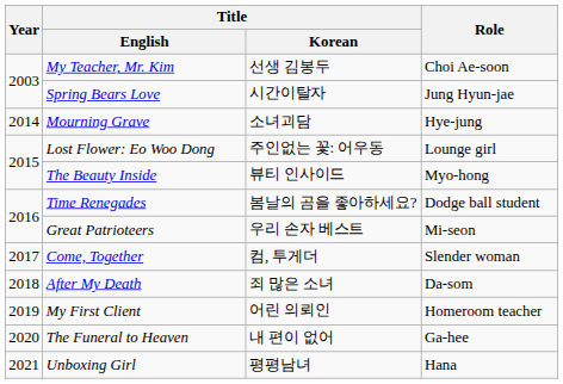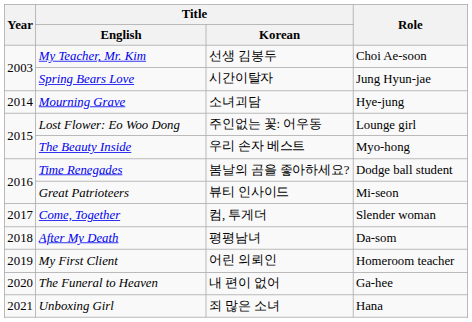The Beauty Inside | Title / Korean: 뷰티 인사이드 -> 우리 손자 베스트
Great Patrioteers | Title / Korean: 우리 손자 베스트 -> 뷰티 인사이드
After My Death | Title / Korean: 죄 많은 소녀 -> 평평남녀
Unboxing Girl | Title / Korean: 평평남녀 -> 죄 많은 소녀
